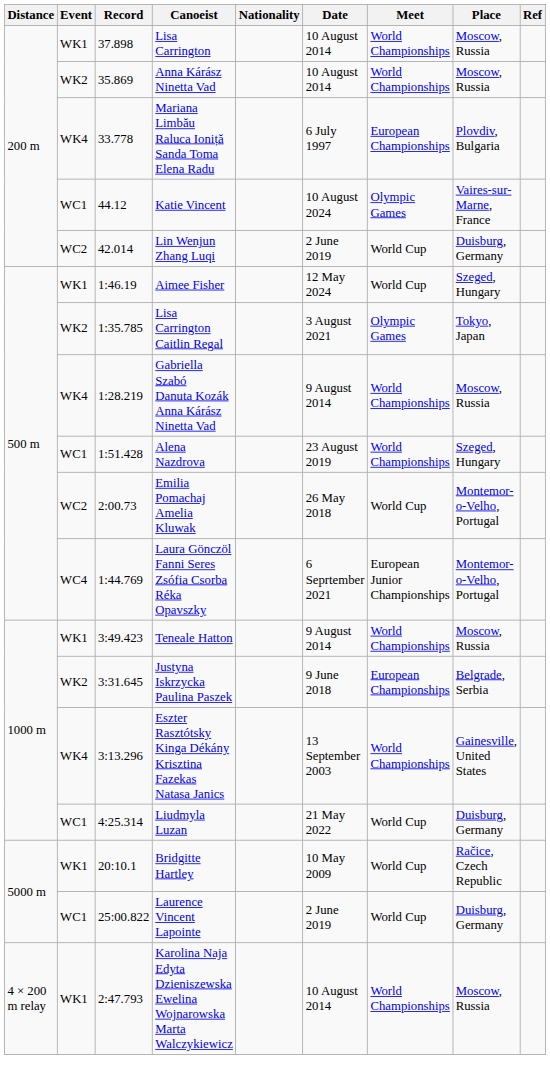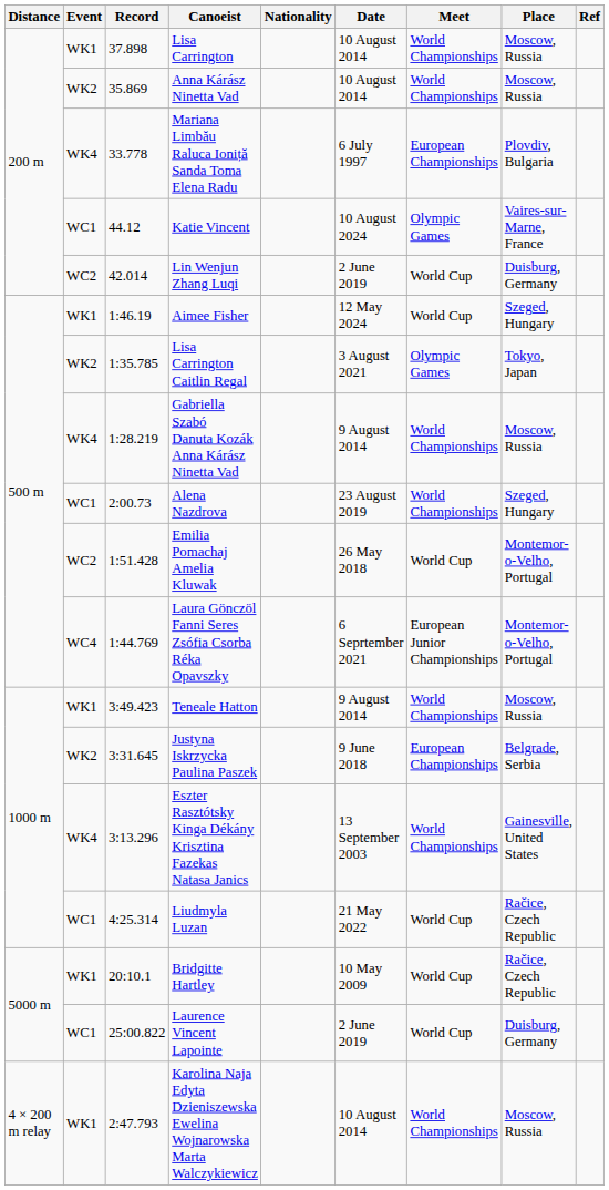Alena Nazdrova | Record: 1:51.428 -> 2:00.73
Emilia Pomachaj Amelia Kluwak | Record: 2:00.73 -> 1:51.428
Liudmyla Luzan | Place: Duisburg, Germany -> Račice, Czech Republic
